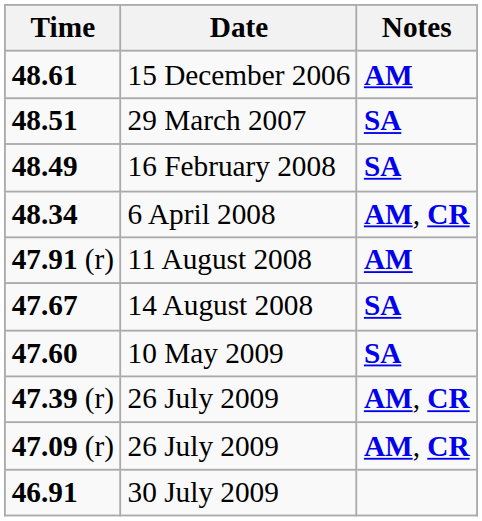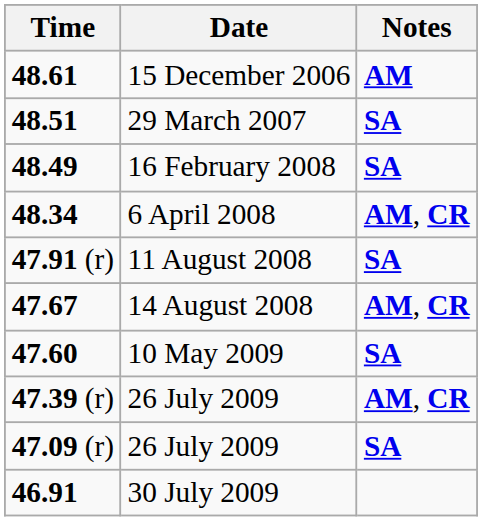11 August 2008 | Notes: AM -> SA
14 August 2008 | Notes: SA -> AM, CR
47.09 (r) / 26 July 2009 | Notes: AM, CR -> SA
